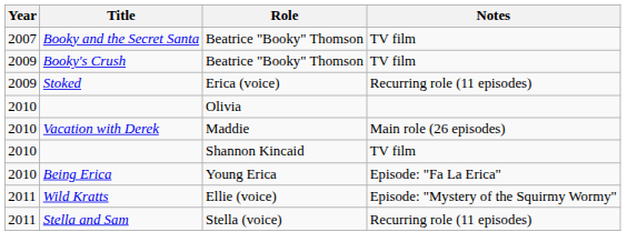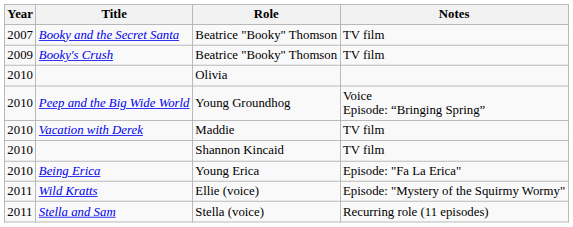- row: 2009 | Stoked | Erica (voice) | Recurring role (11 episodes)
+ row: 2010 | Peep and the Big Wide World | Young Groundhog | Voice Episode: “Bringing Spring”
Vacation with Derek | Notes: Main role (26 episodes) -> TV film
